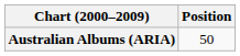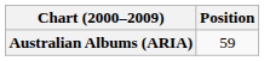Australian Albums (ARIA) | Position: 50 -> 59
